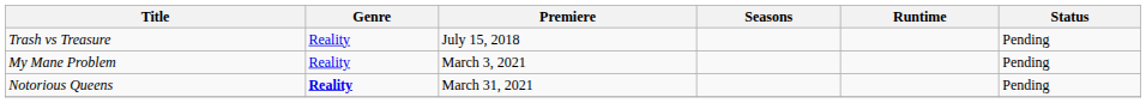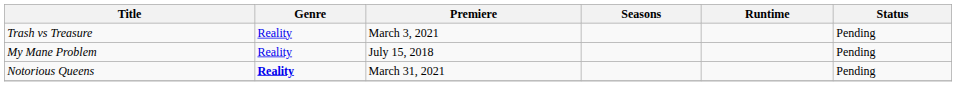Trash vs Treasure | Premiere: July 15, 2018 -> March 3, 2021
My Mane Problem | Premiere: March 3, 2021 -> July 15, 2018
